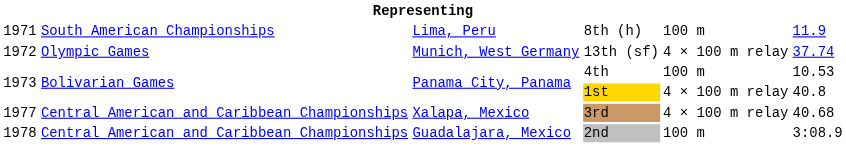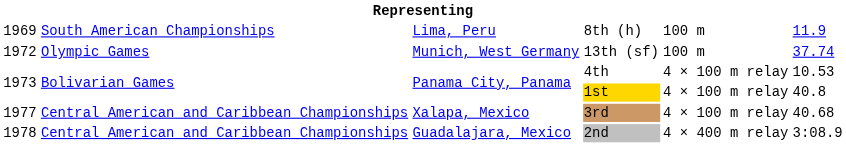8th (h) | column 1: 1971 -> 1969
13th (sf) | column 5: 4 × 100 m relay -> 100 m
4th | column 5: 100 m -> 4 × 100 m relay
2nd | column 5: 100 m -> 4 × 400 m relay
